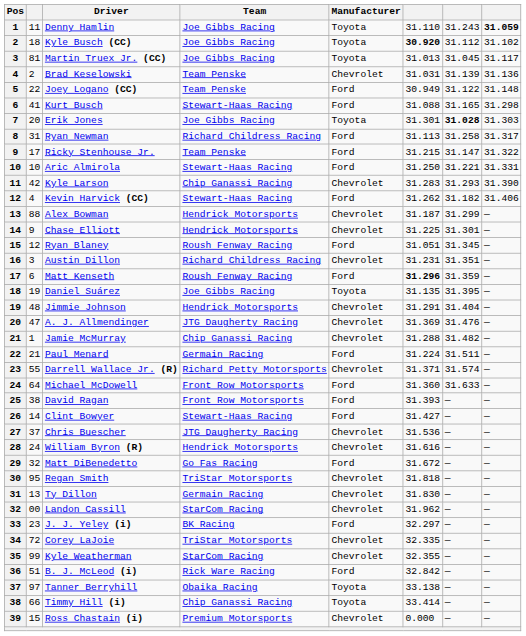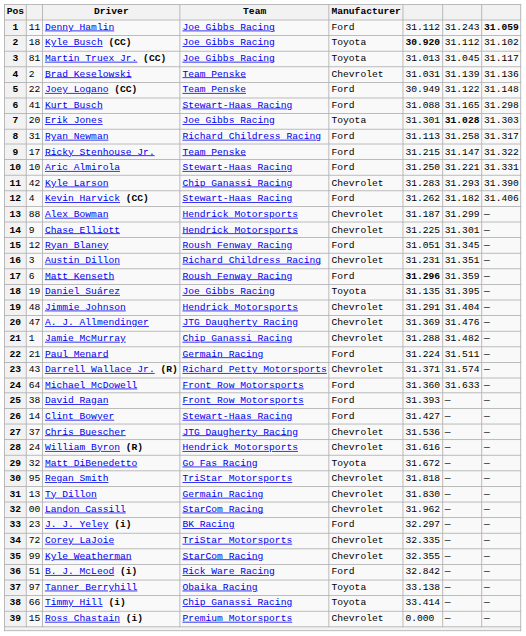Denny Hamlin | Manufacturer: Toyota -> Ford
Denny Hamlin | column 6: 31.110 -> 31.112
Darrell Wallace Jr. (R) | column 2: 55 -> 43
Matt DiBenedetto | Manufacturer: Ford -> Toyota
